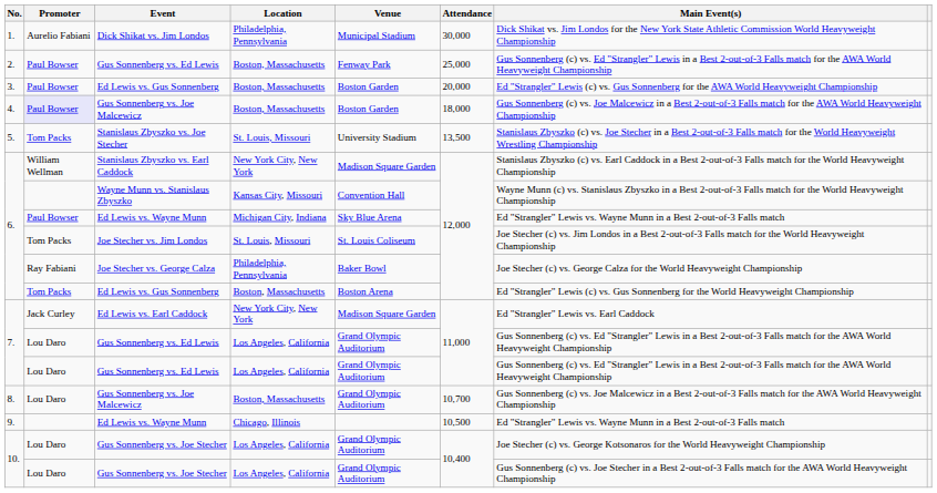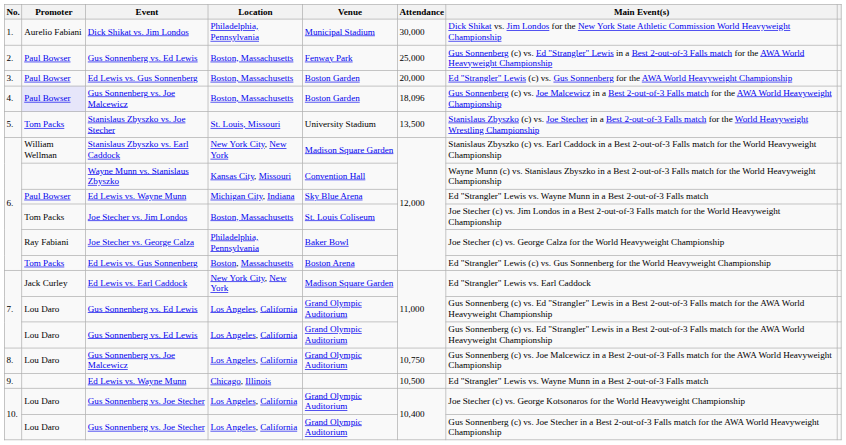4. / Gus Sonnenberg vs. Joe Malcewicz | Attendance: 18,000 -> 18,096
Joe Stecher vs. Jim Londos | Location: St. Louis, Missouri -> Boston, Massachusetts
8. / Gus Sonnenberg vs. Joe Malcewicz | Location: Boston, Massachusetts -> Los Angeles, California
8. / Gus Sonnenberg vs. Joe Malcewicz | Attendance: 10,700 -> 10,750
